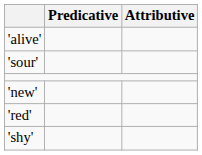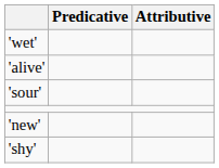+ row: 'wet'
- row: 'red'
